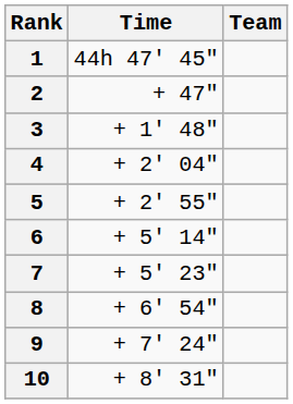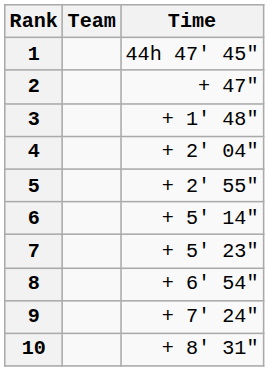columns swapped: Team <-> Time
